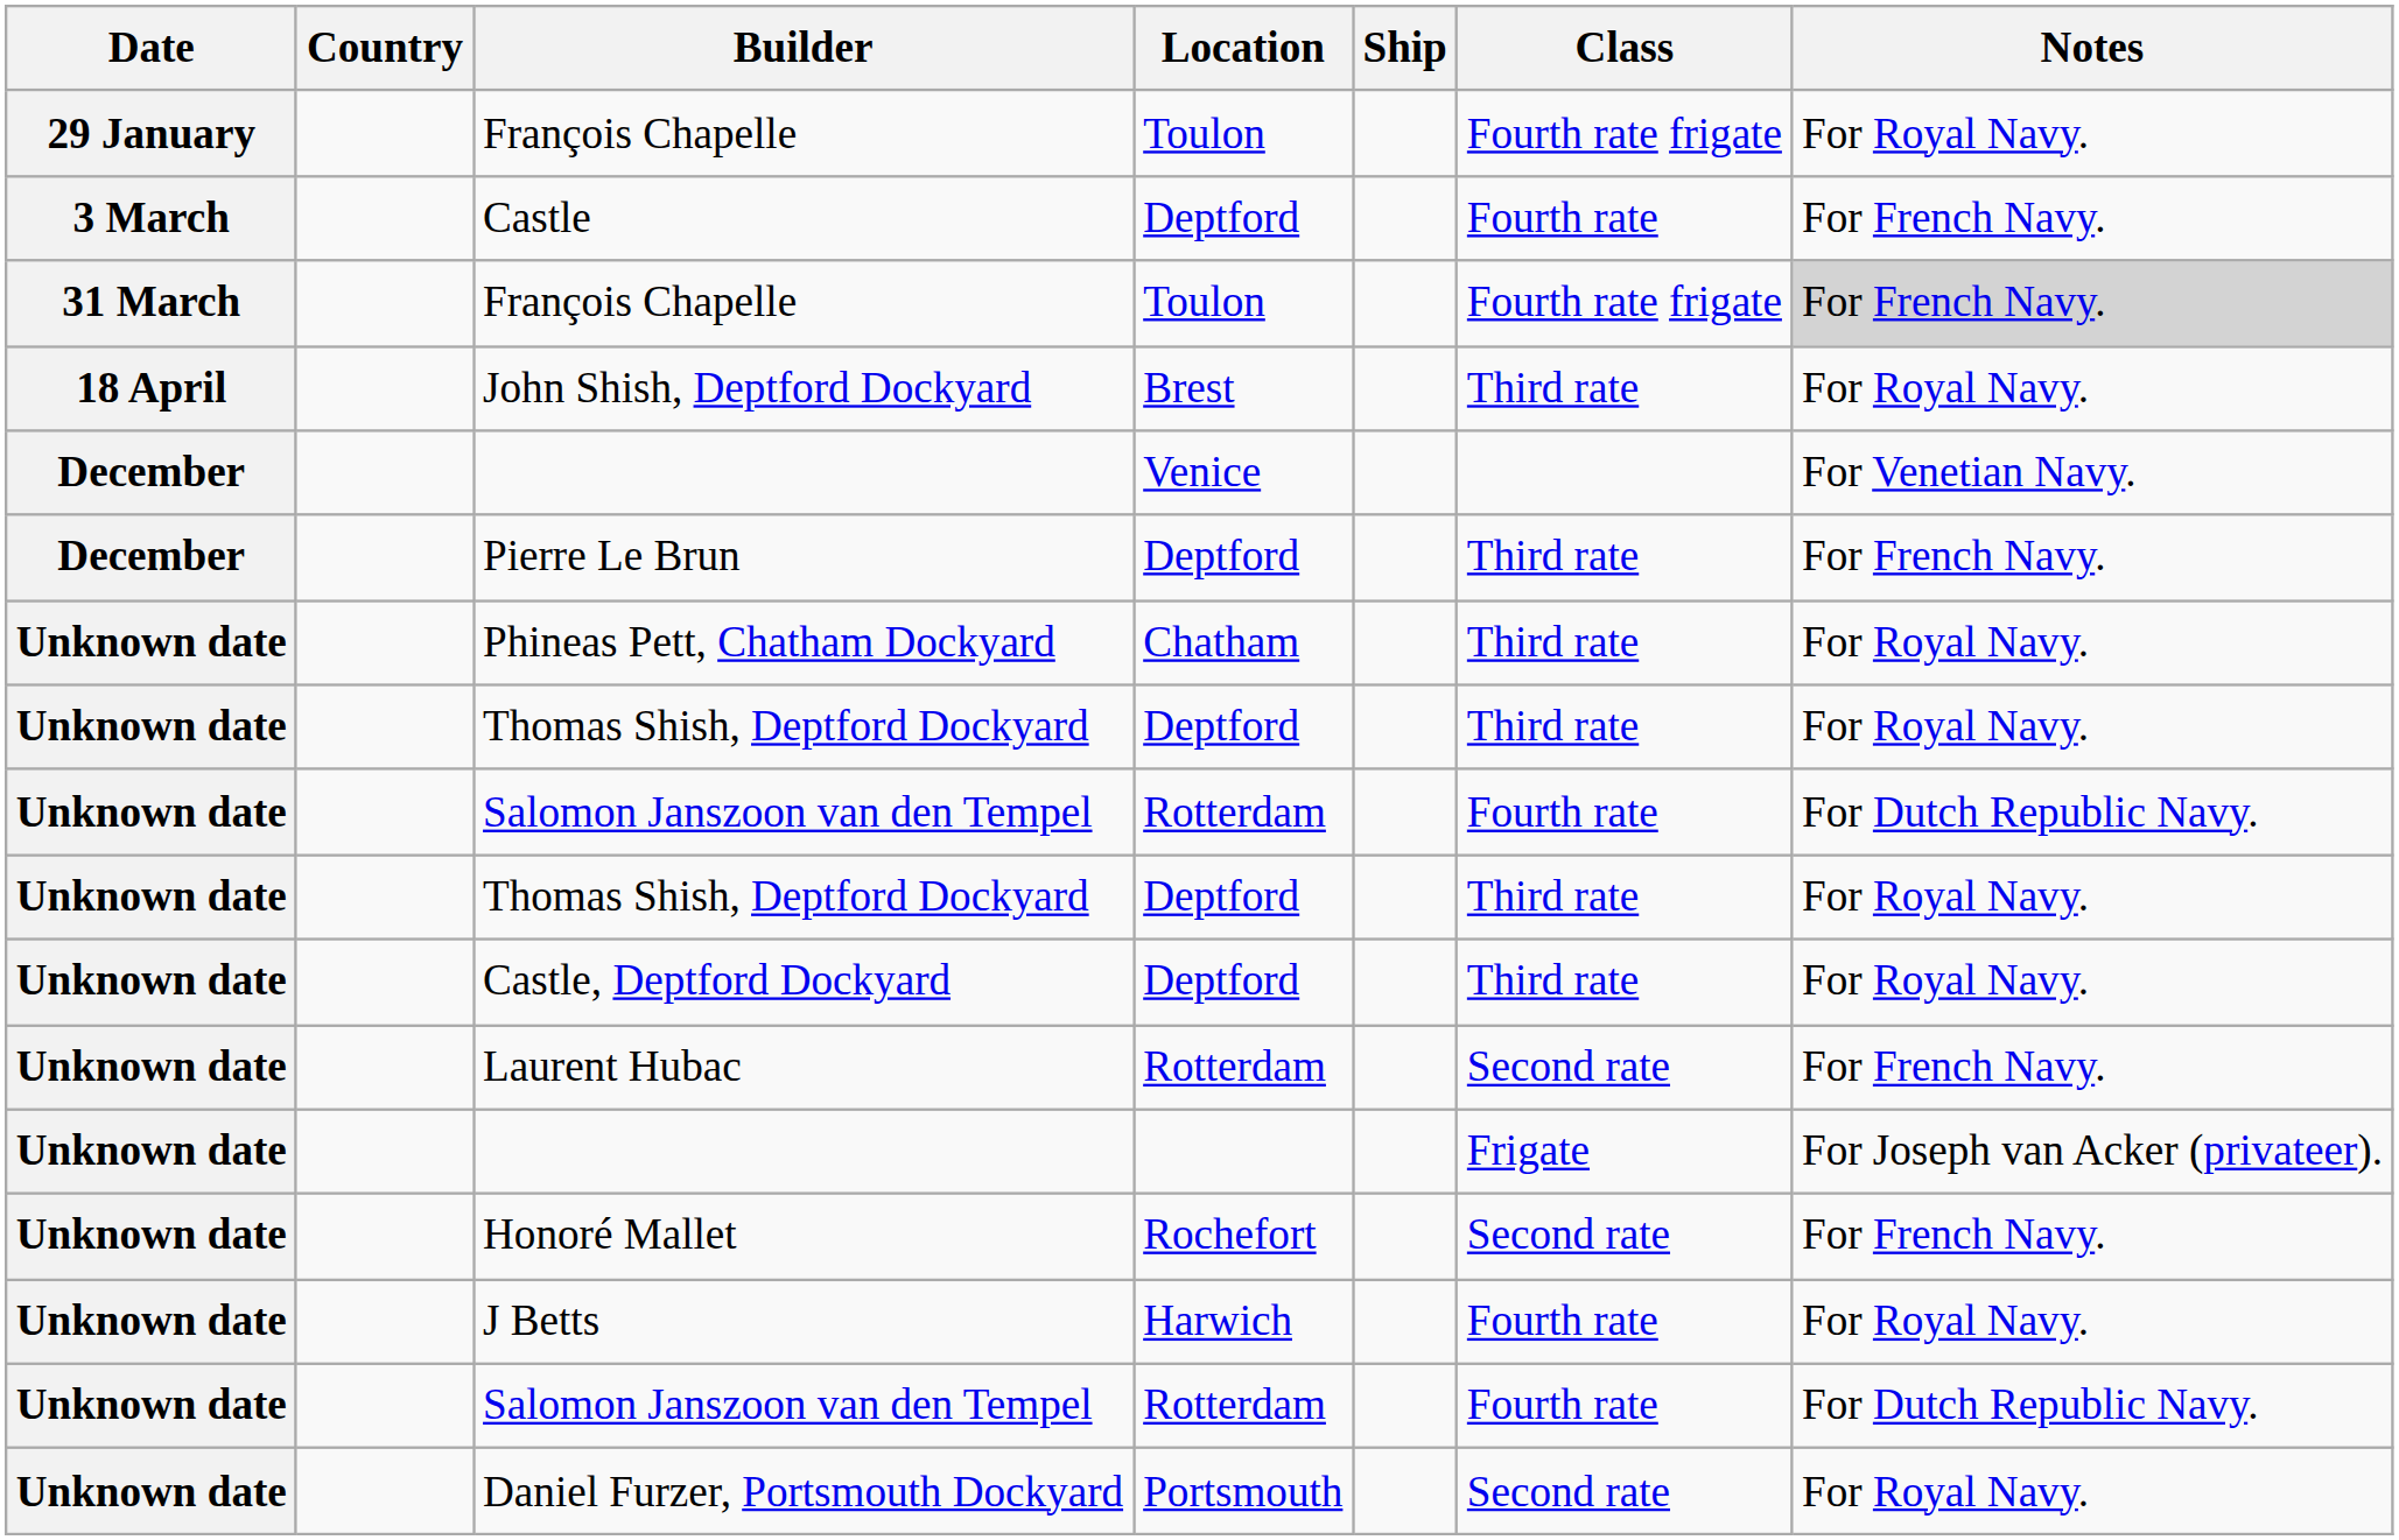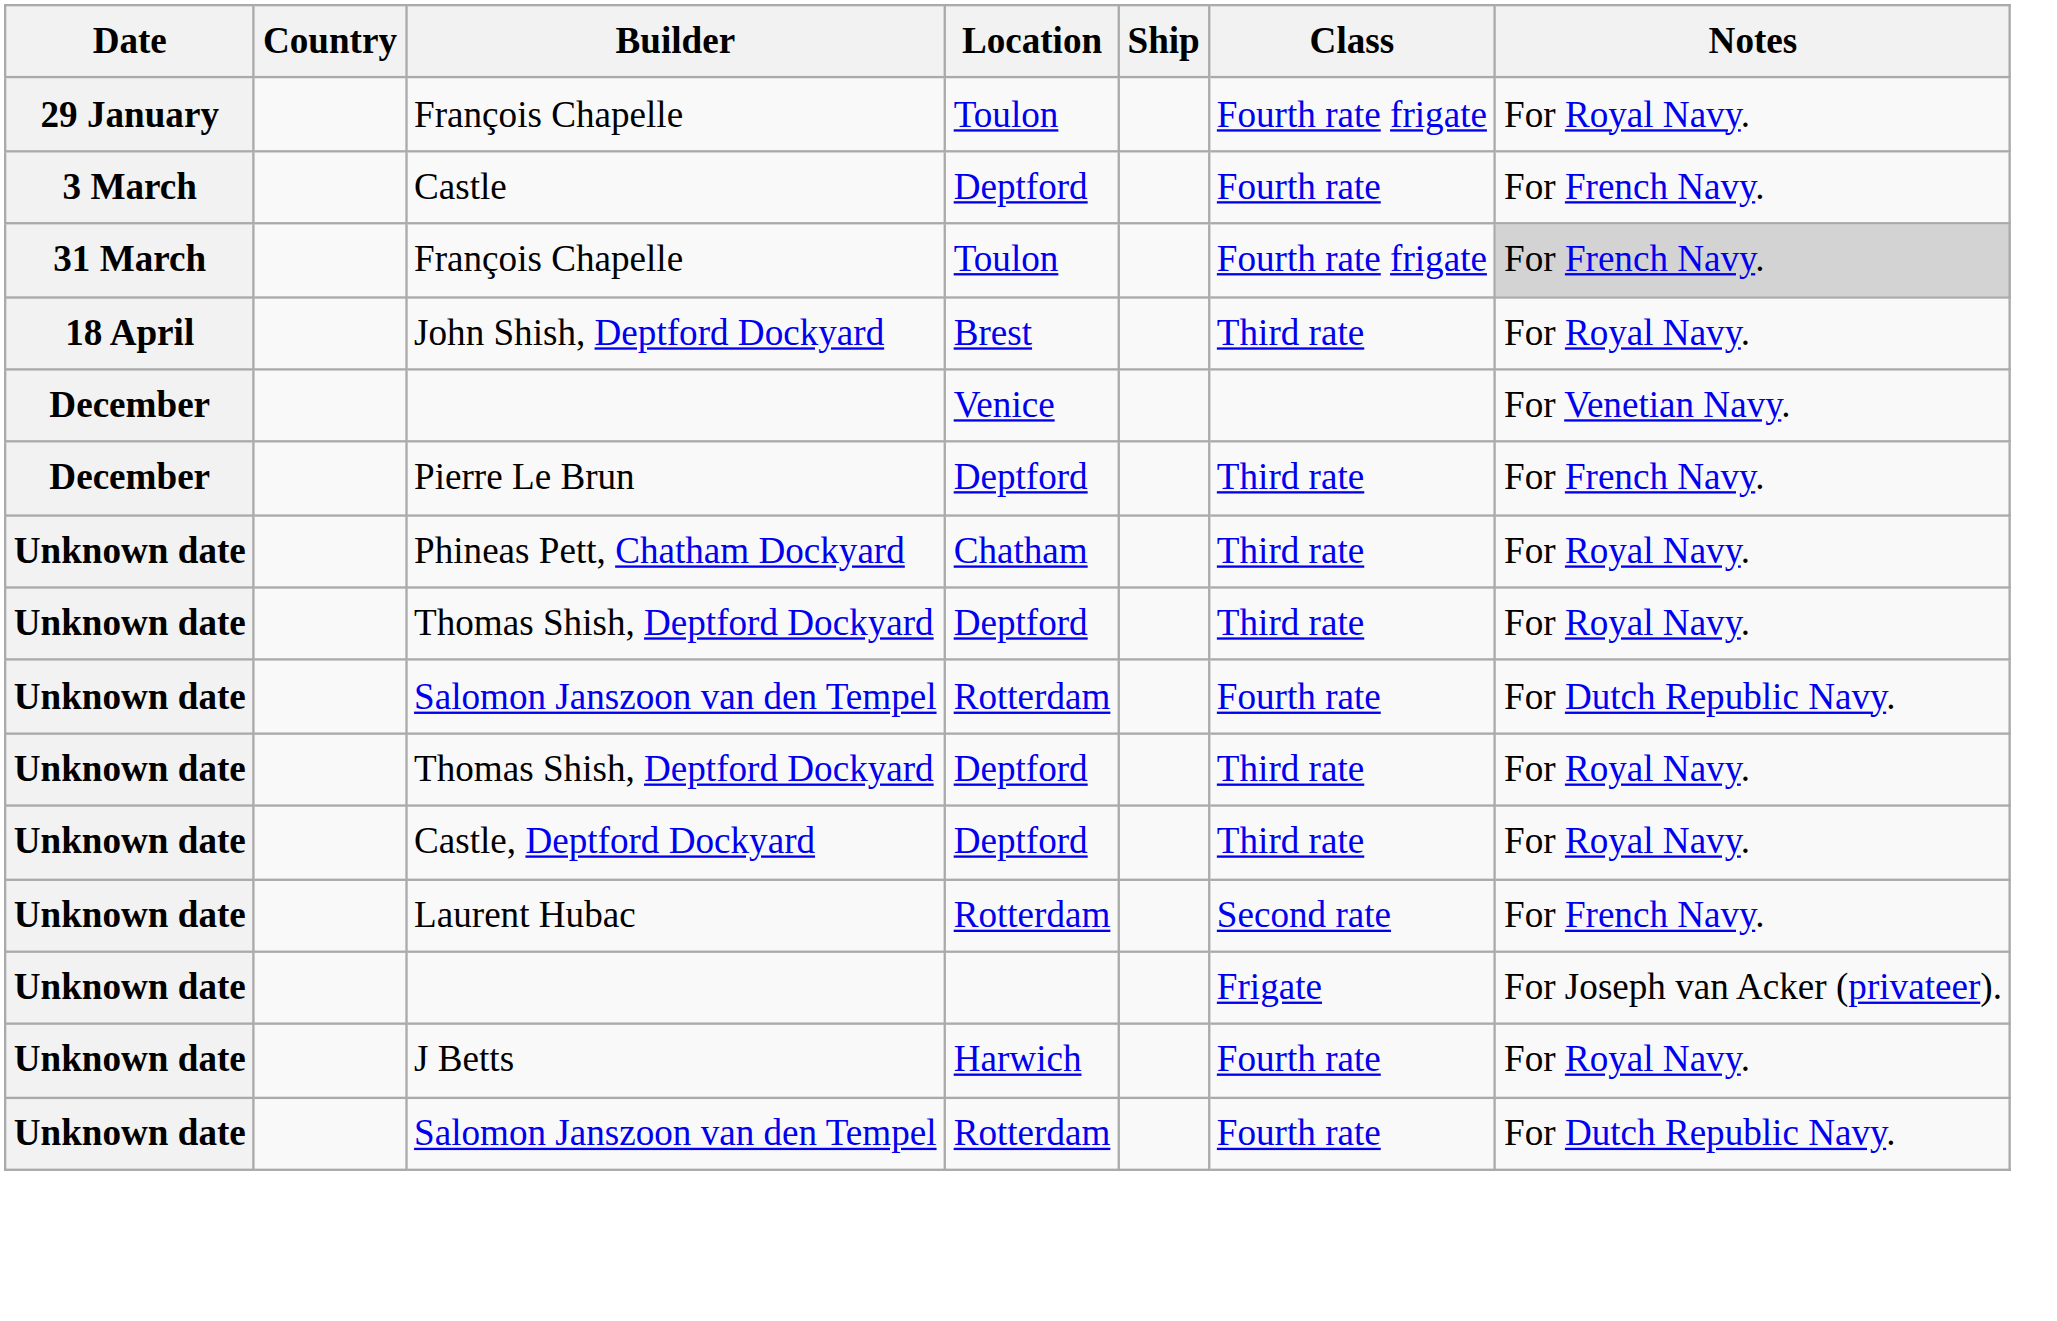- row: Unknown date | Honoré Mallet | Rochefort | Second rate | For French Navy.
- row: Unknown date | Daniel Furzer, Portsmouth Dockyard | Portsmouth | Second rate | For Royal Navy.
